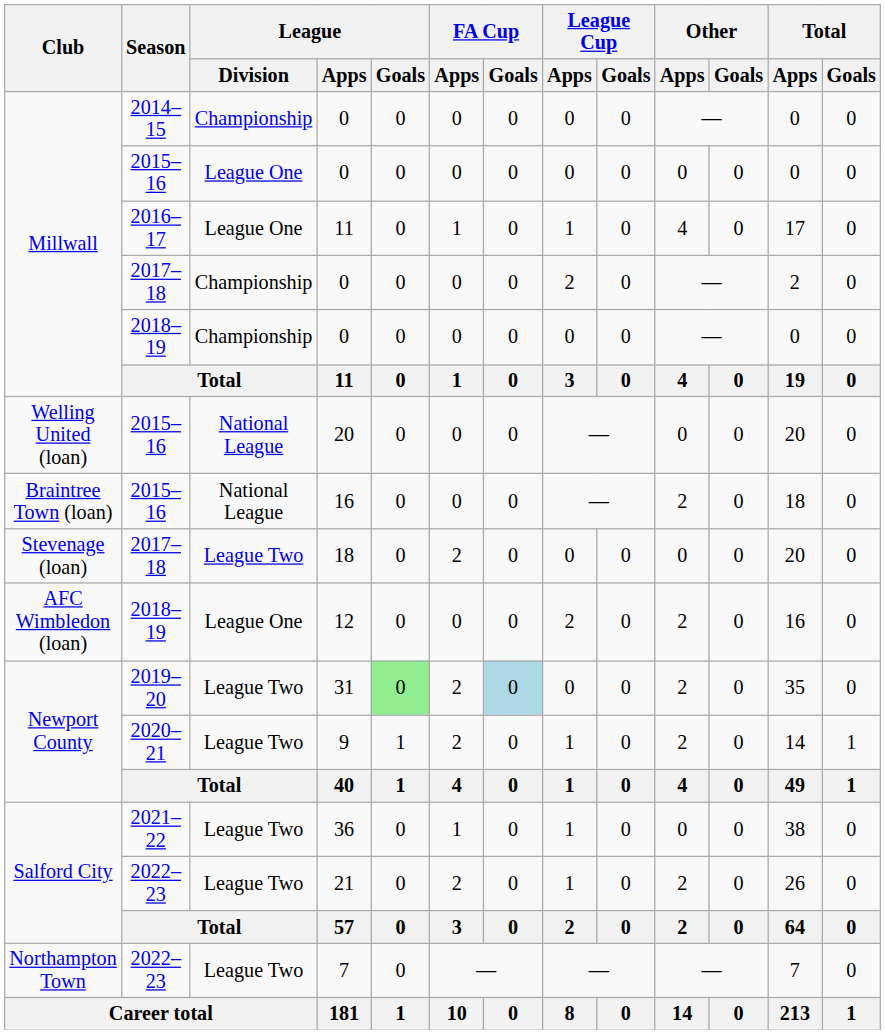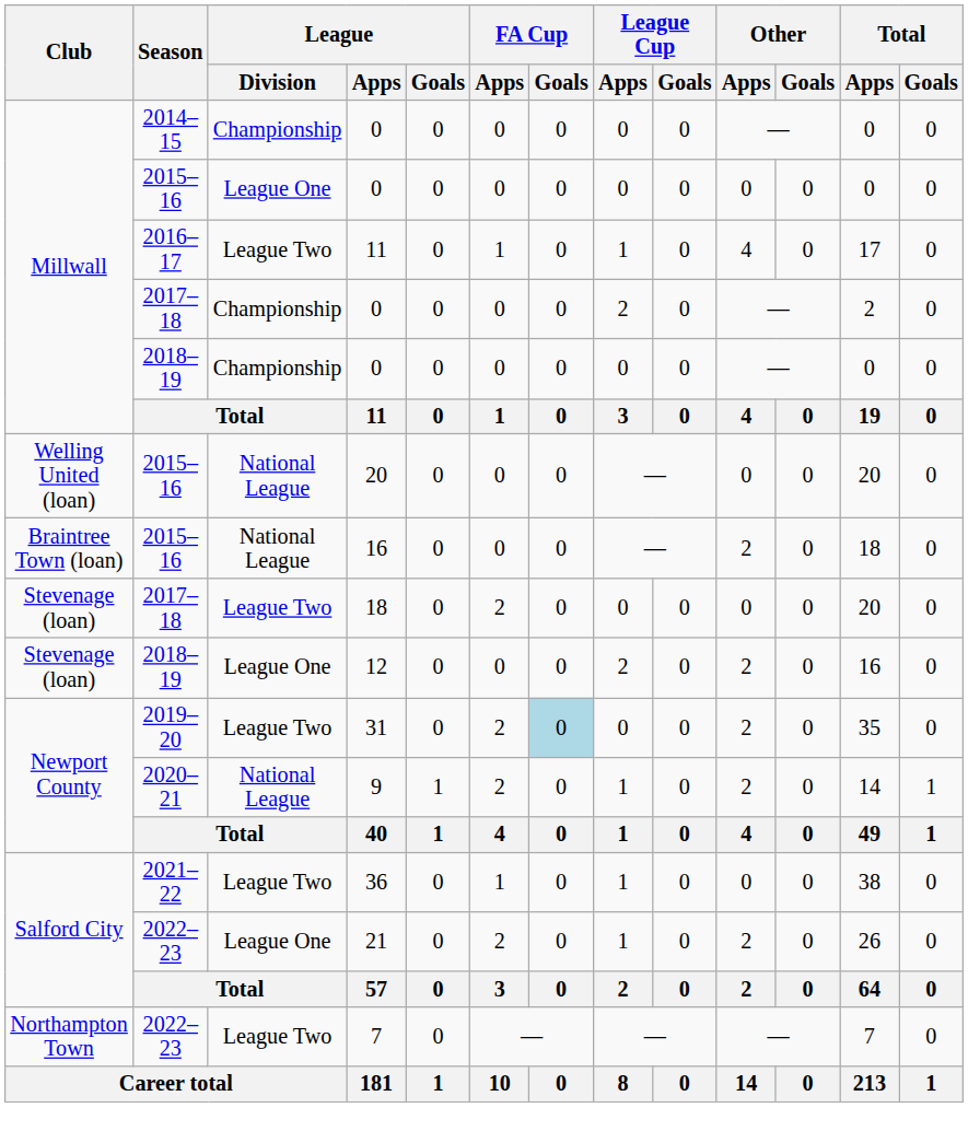2016–17 / 11 | League / Division: League One -> League Two
12 | Club: AFC Wimbledon (loan) -> Stevenage (loan)
31 | League / Goals: lightgreen background -> no background
9 | League / Division: League Two -> National League
21 | League / Division: League Two -> League One
